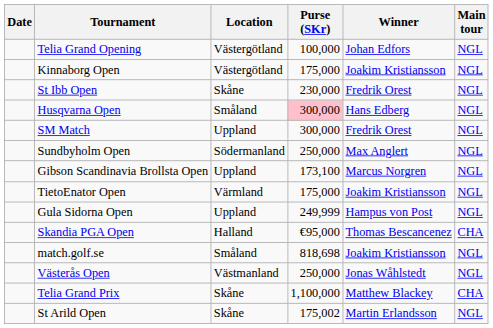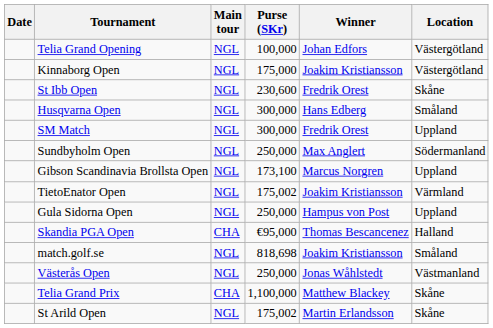columns swapped: Location <-> Main tour
St Ibb Open | Purse (SKr): 230,000 -> 230,600
Husqvarna Open | Purse (SKr): pink background -> no background
TietoEnator Open | Purse (SKr): 175,000 -> 175,002
Gula Sidorna Open | Purse (SKr): 249,999 -> 250,000
